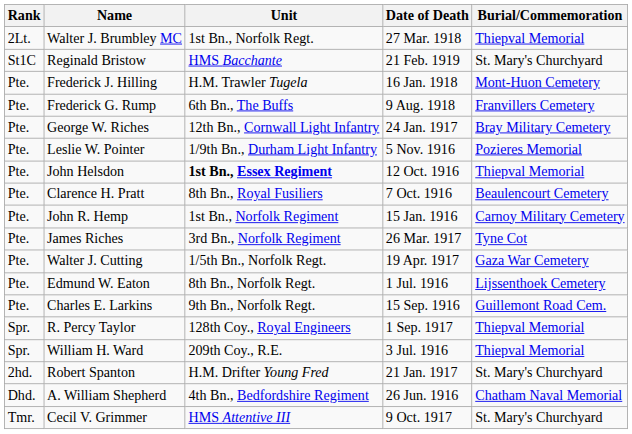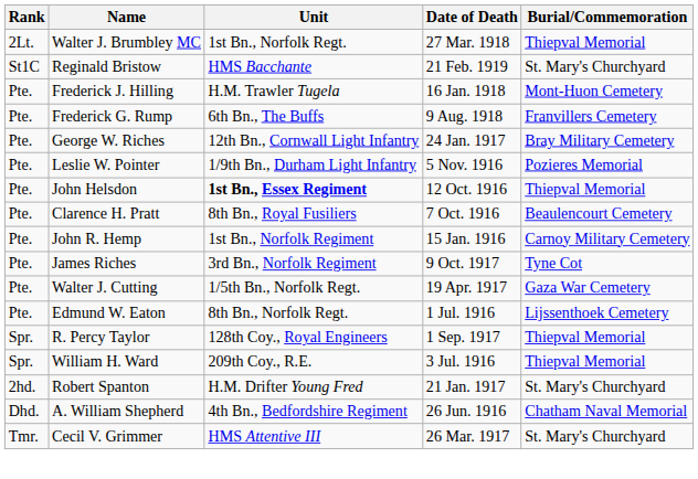James Riches | Date of Death: 26 Mar. 1917 -> 9 Oct. 1917
- row: Pte. | Charles E. Larkins | 9th Bn., Norfolk Regt. | 15 Sep. 1916 | Guillemont Road Cem.
Cecil V. Grimmer | Date of Death: 9 Oct. 1917 -> 26 Mar. 1917
